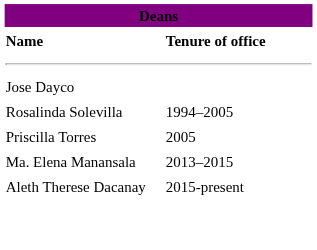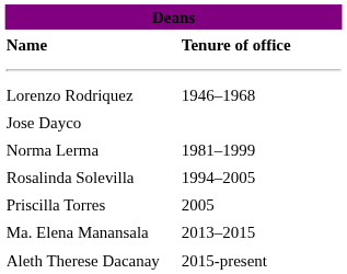+ row: Lorenzo Rodriquez | 1946–1968
+ row: Norma Lerma | 1981–1999
